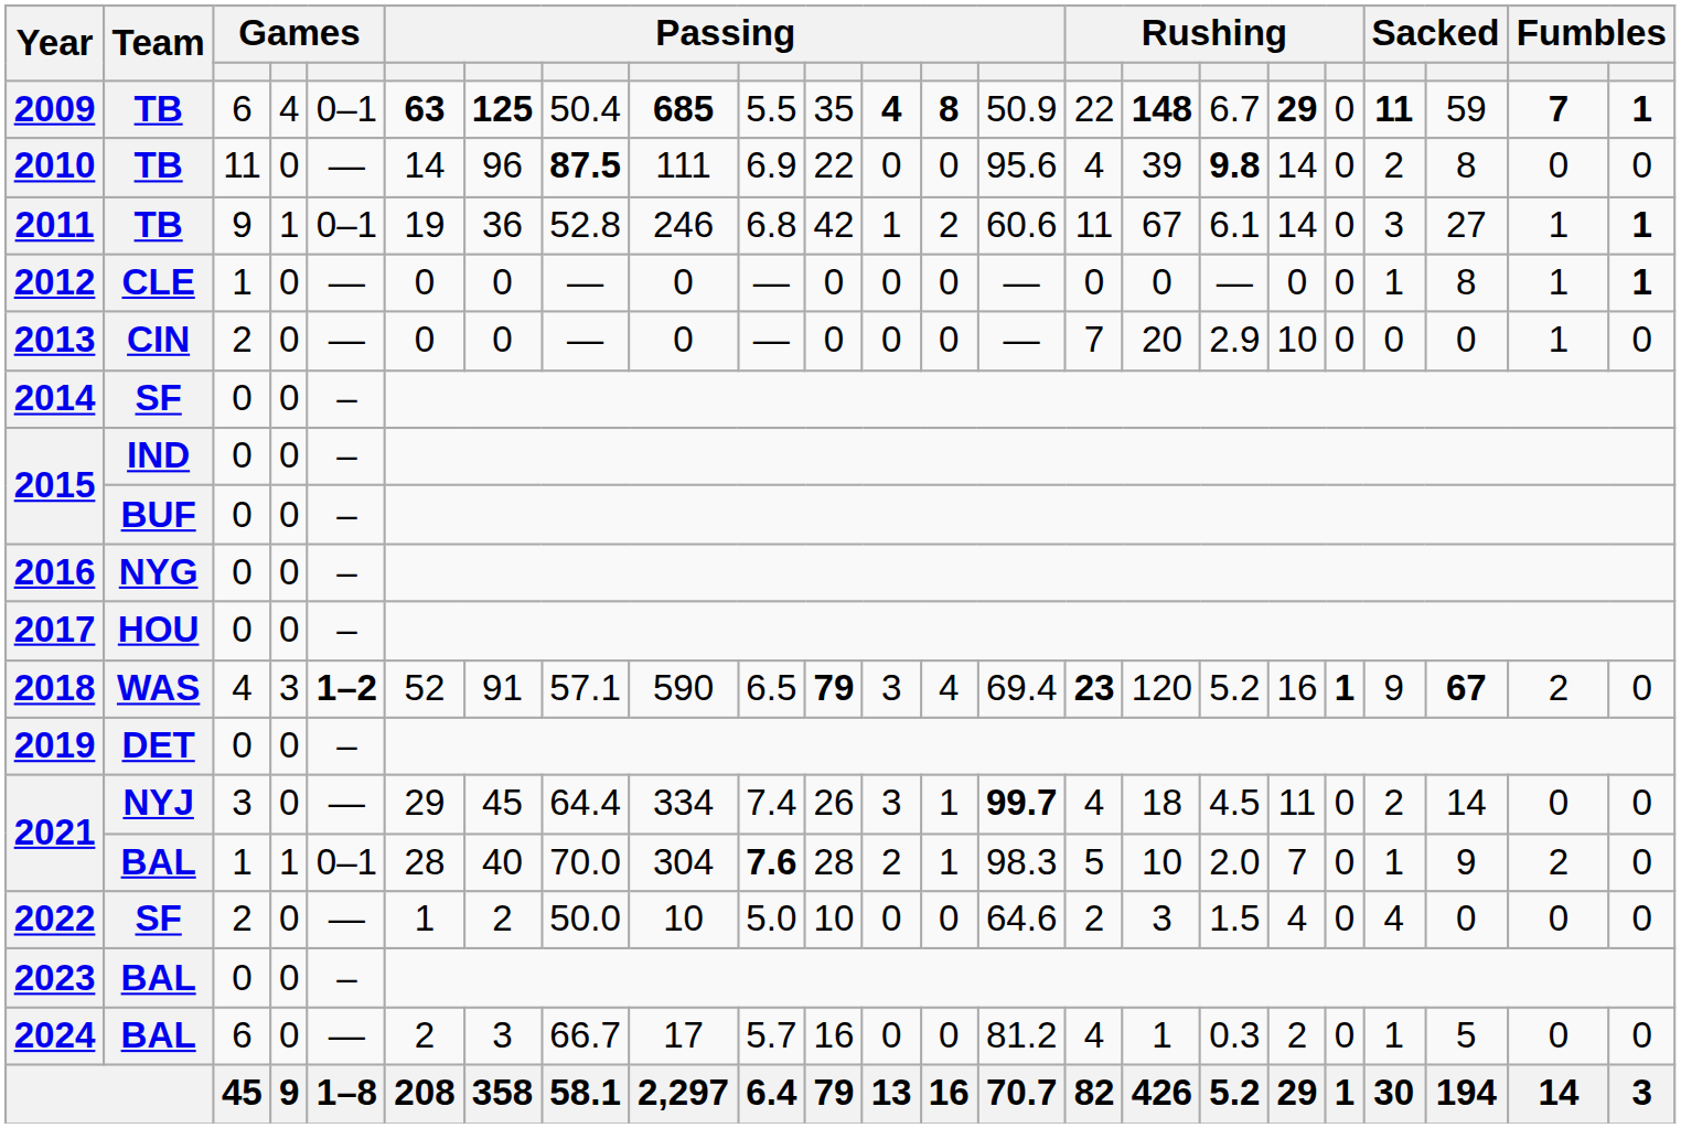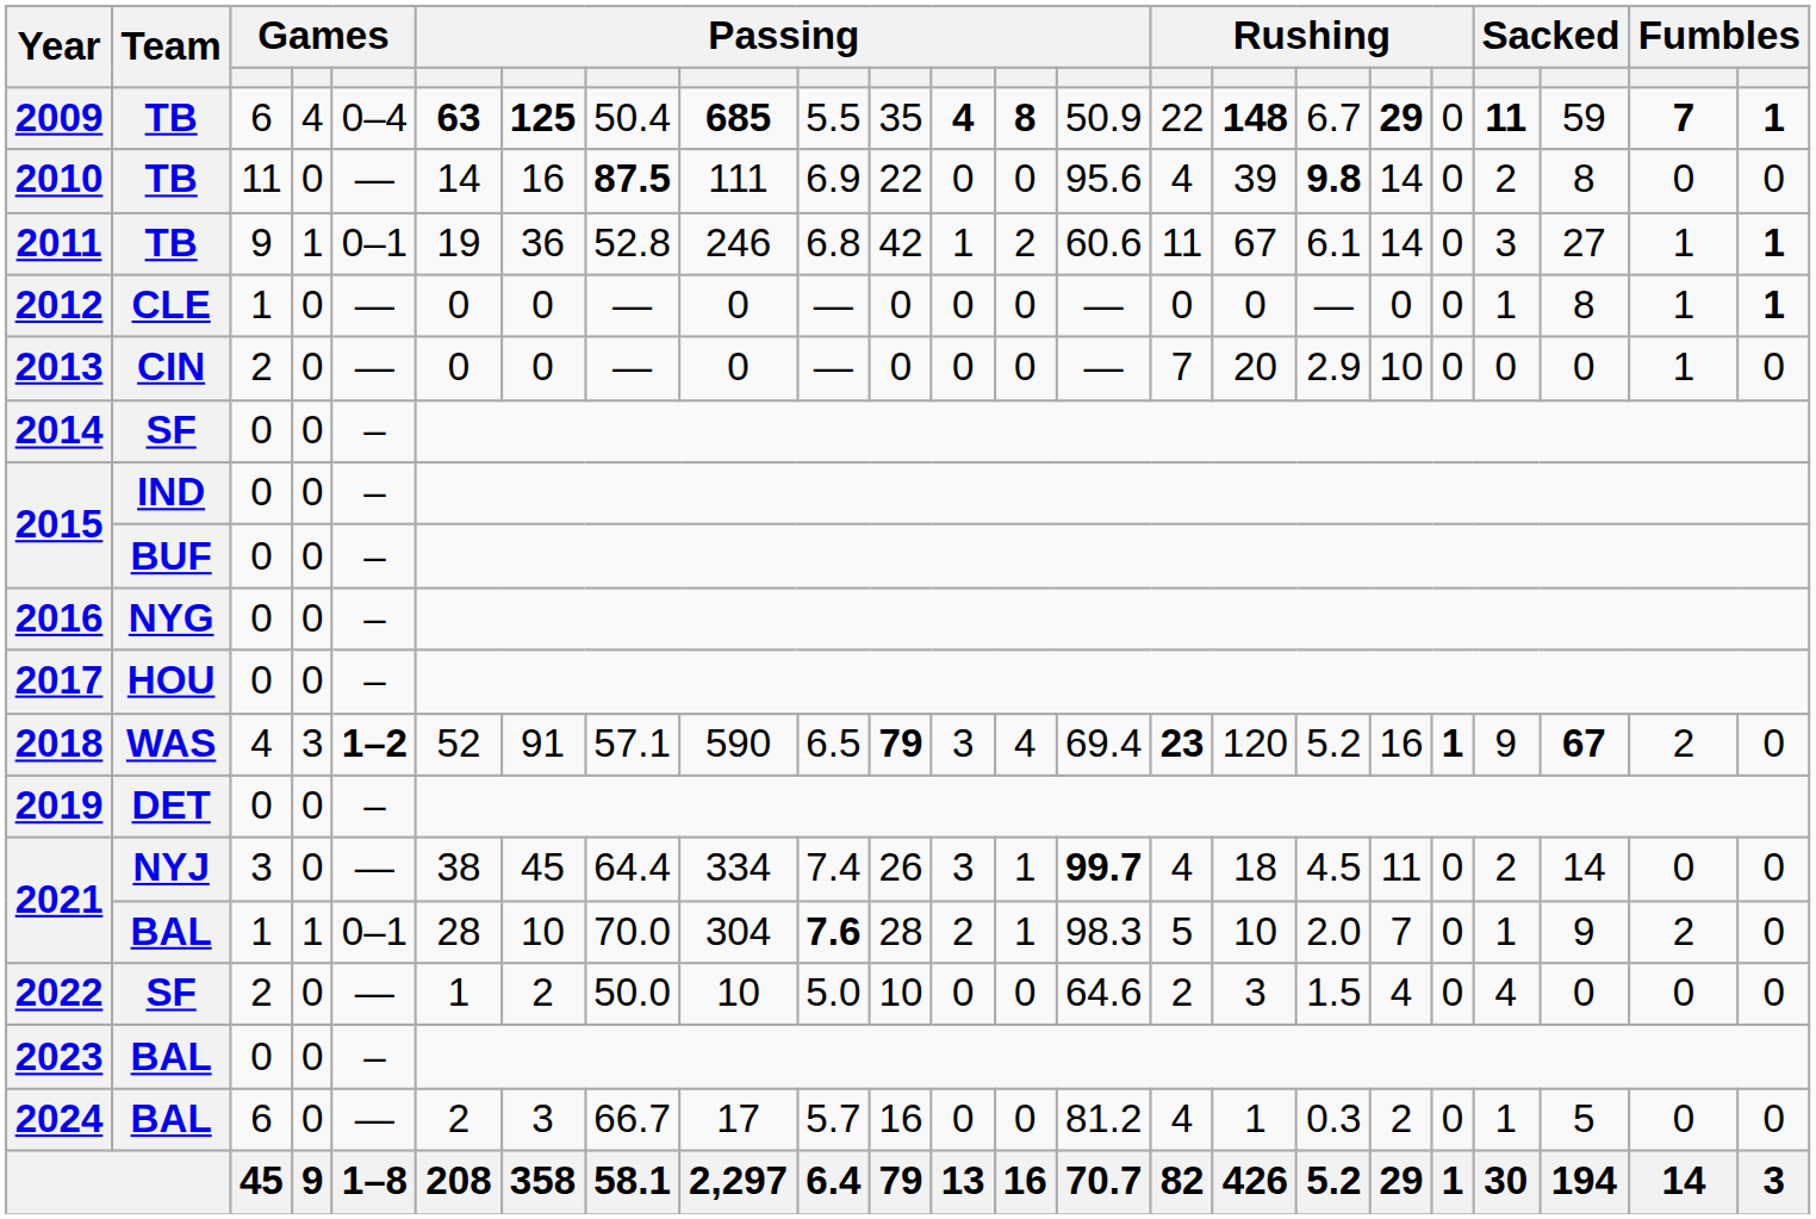2009 | column 5: 0–1 -> 0–4
2010 | column 7: 96 -> 16
2021 / NYJ | column 6: 29 -> 38
2021 / BAL | column 7: 40 -> 10
